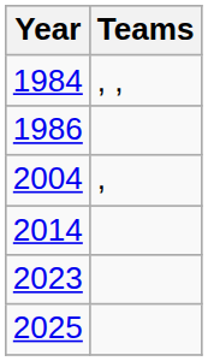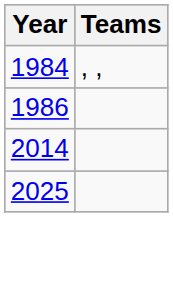- row: 2004 | ,
- row: 2023
